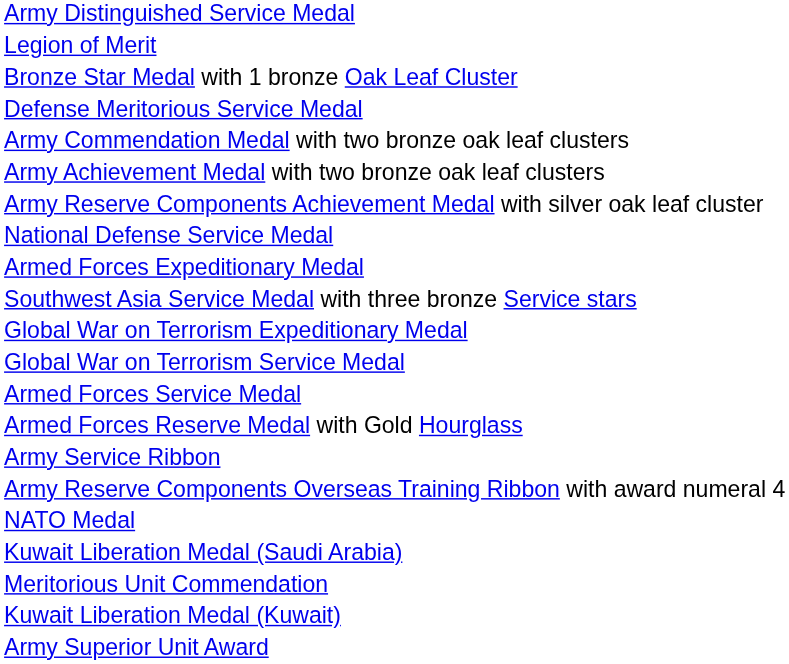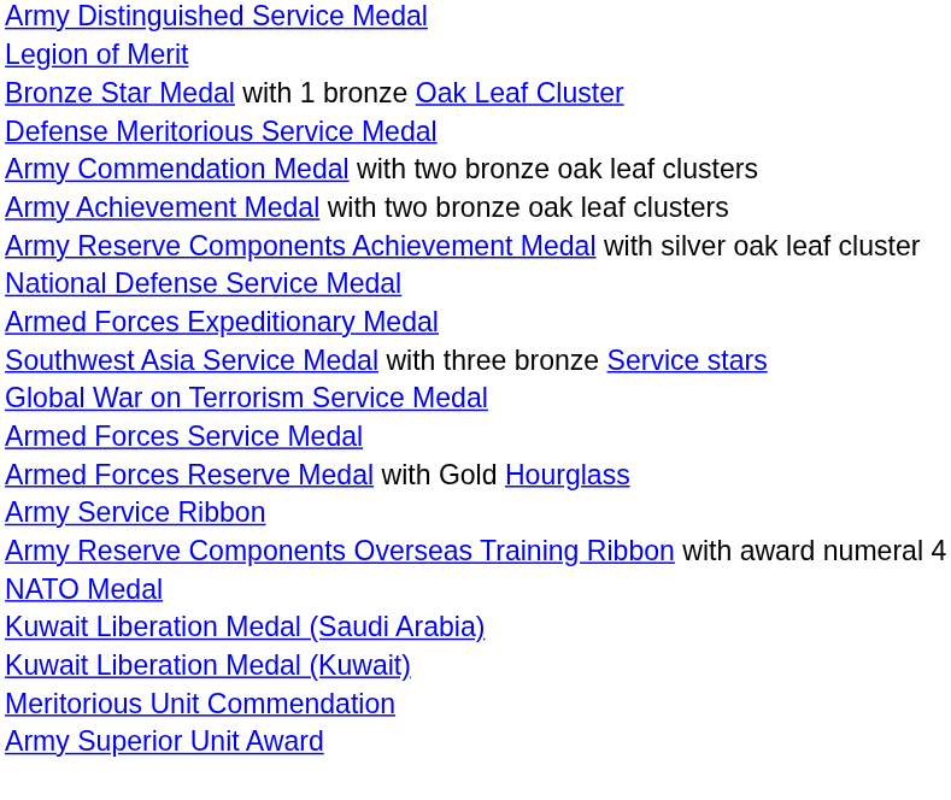- row: Global War on Terrorism Expeditionary Medal
rows swapped: Kuwait Liberation Medal (Kuwait) <-> Meritorious Unit Commendation
